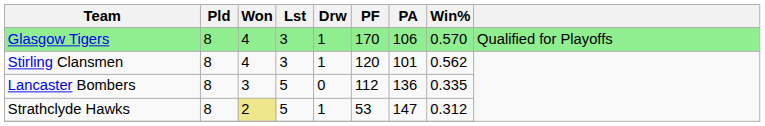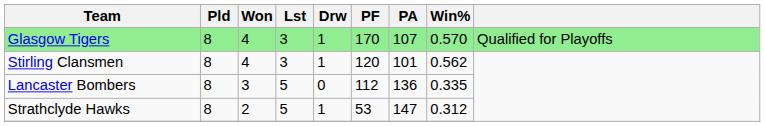Glasgow Tigers | PA: 106 -> 107
Strathclyde Hawks | Won: khaki background -> no background
